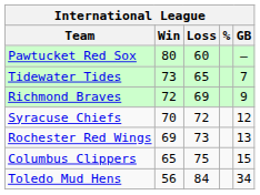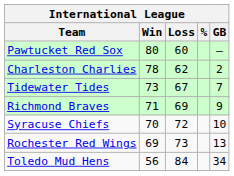+ row: Charleston Charlies | 78 | 62 | 2
Tidewater Tides | Loss: 65 -> 67
Richmond Braves | Win: 72 -> 71
Syracuse Chiefs | GB: 12 -> 10
- row: Columbus Clippers | 65 | 75 | 15
